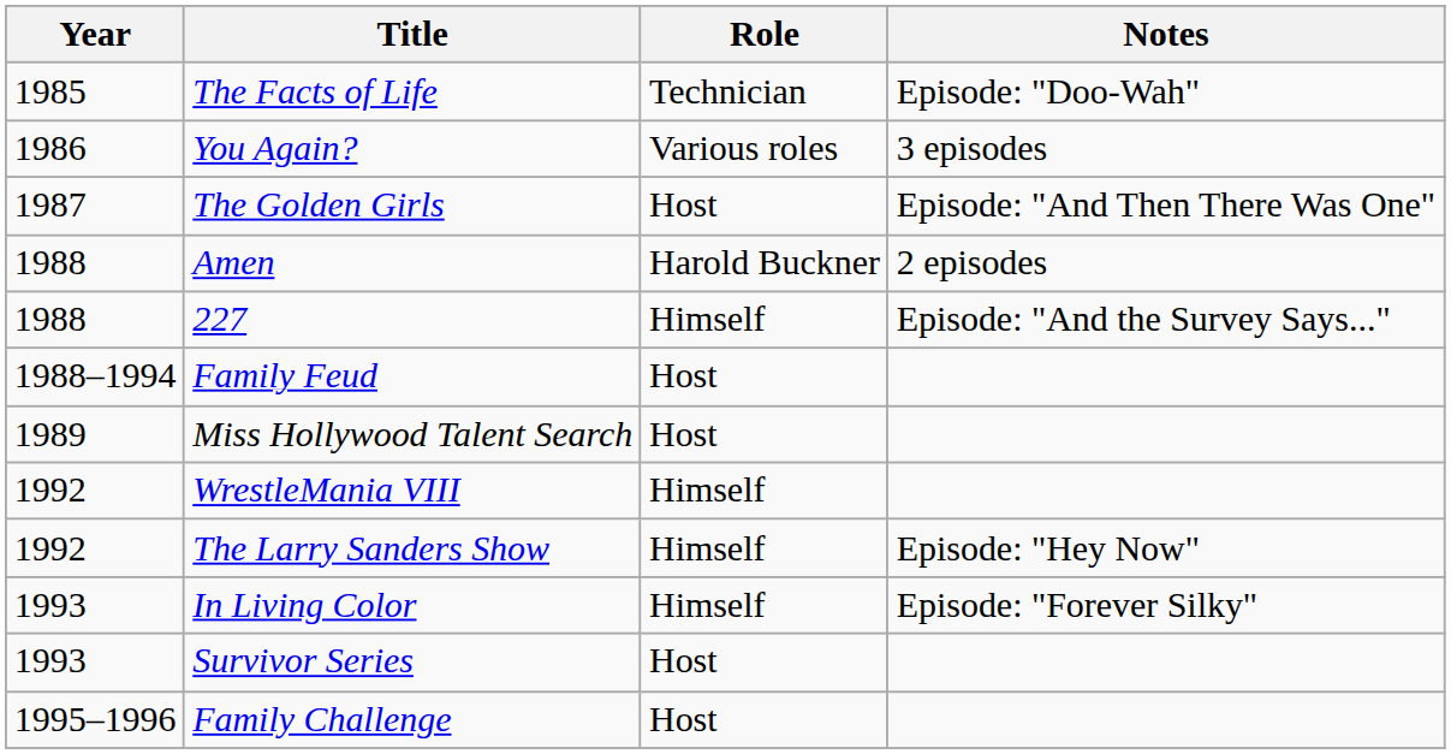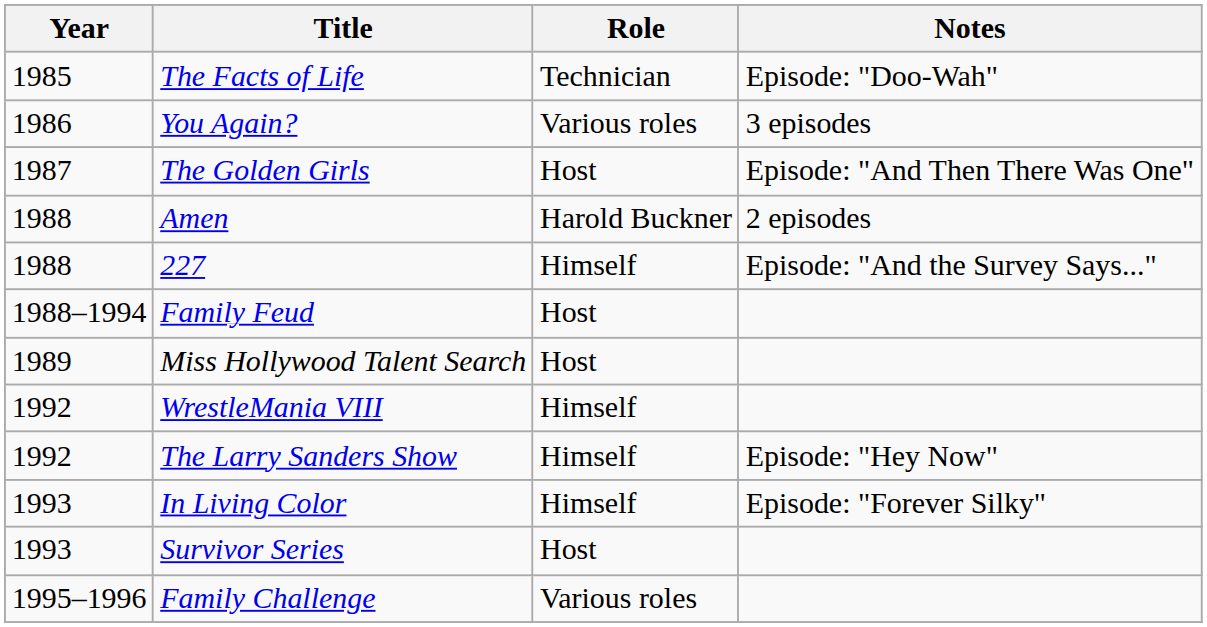Family Challenge | Role: Host -> Various roles
